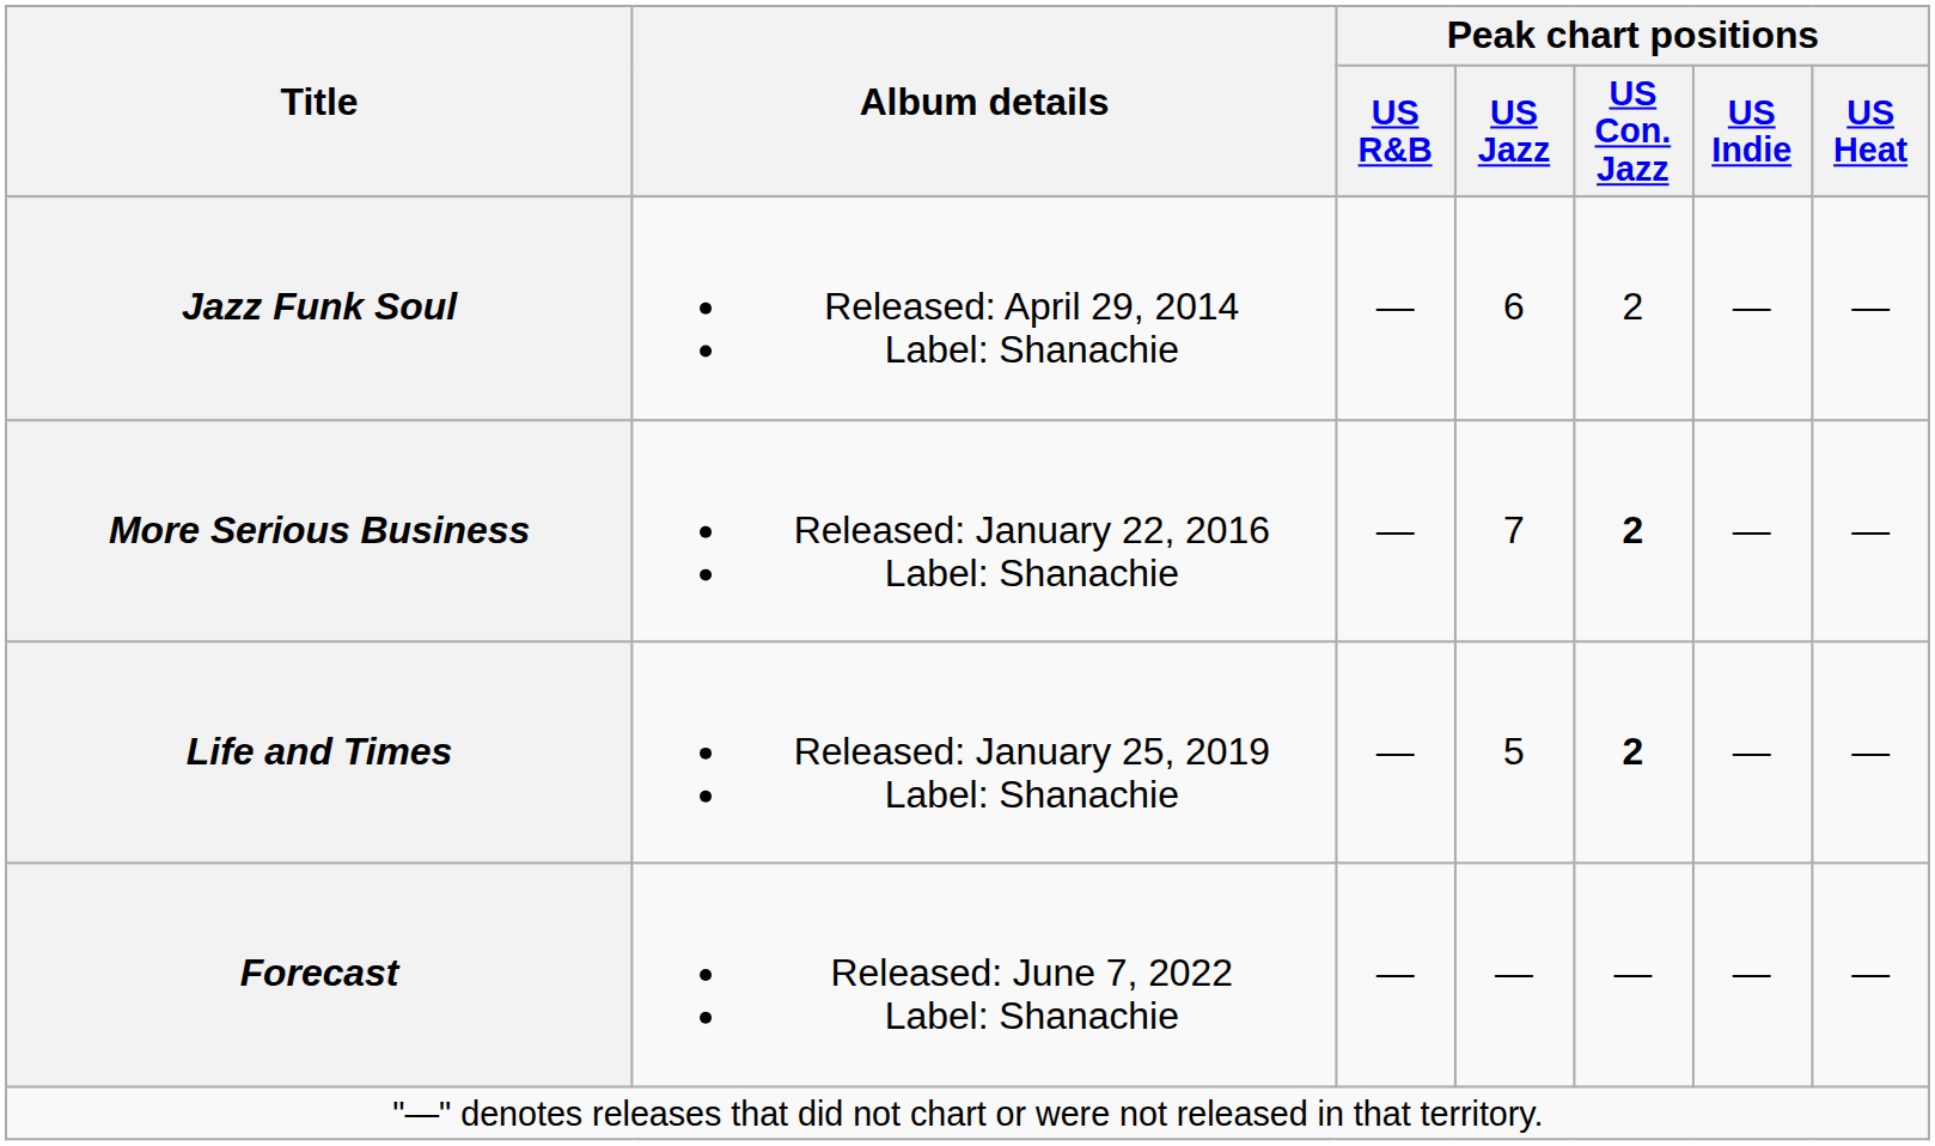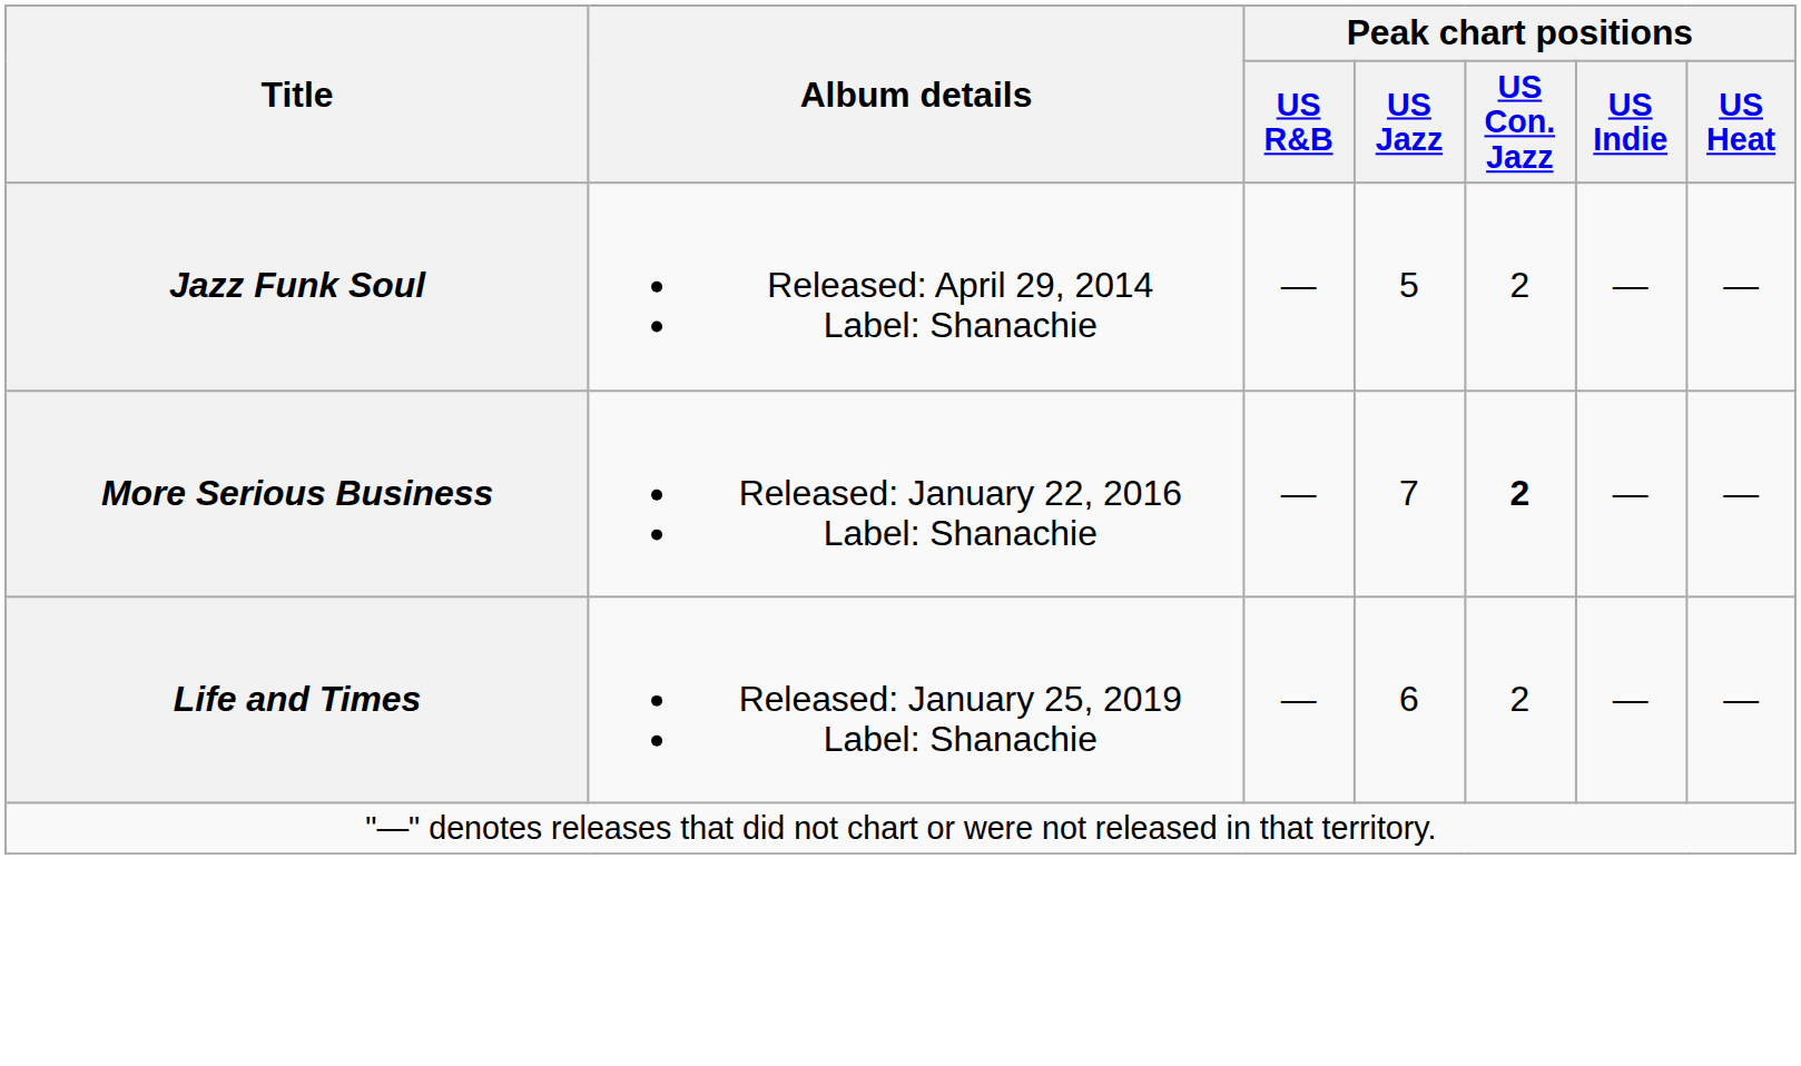Jazz Funk Soul | Peak chart positions / US Jazz: 6 -> 5
Life and Times | Peak chart positions / US Jazz: 5 -> 6
Life and Times | Peak chart positions / US Con. Jazz: bold -> normal
- row: Forecast | Released: June 7, 2022 Label: Shanachie | — | — | — | — | —
